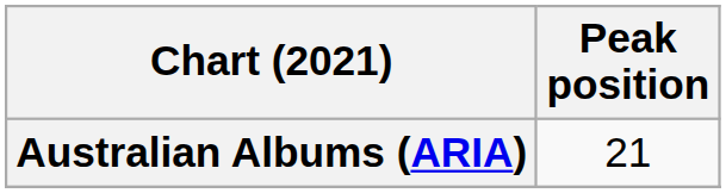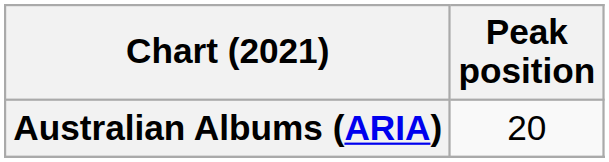Australian Albums (ARIA) | Peak position: 21 -> 20
